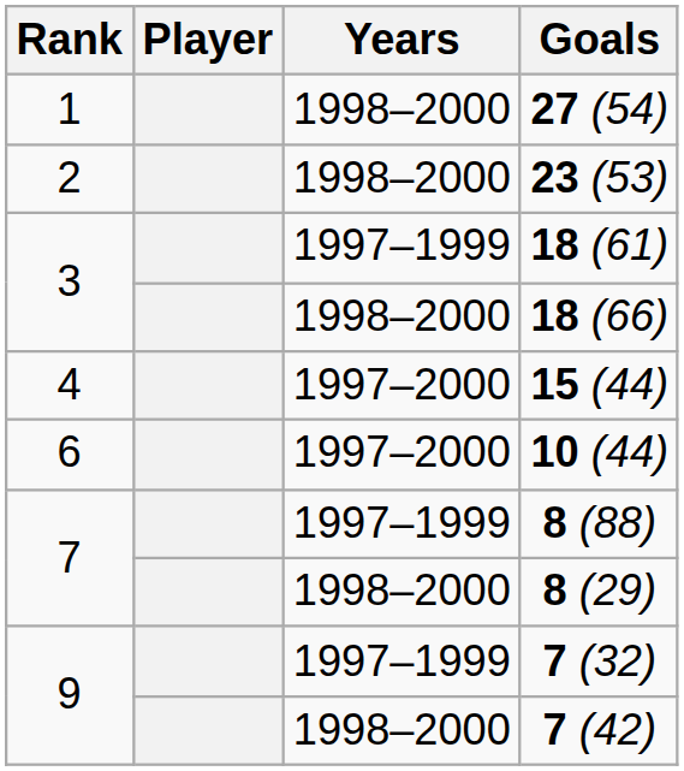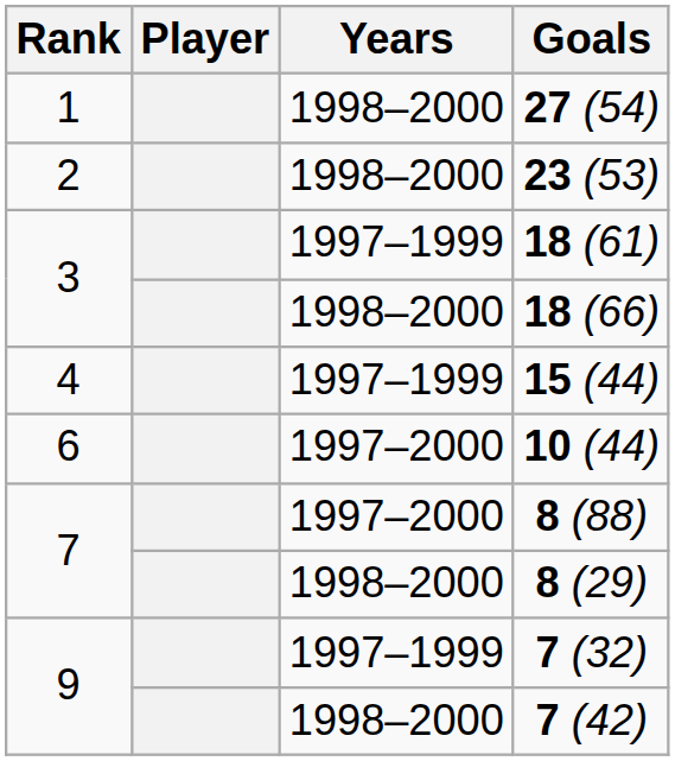15 (44) | Years: 1997–2000 -> 1997–1999
8 (88) | Years: 1997–1999 -> 1997–2000
